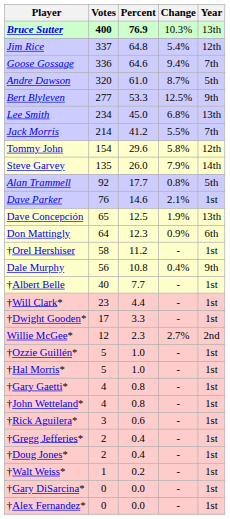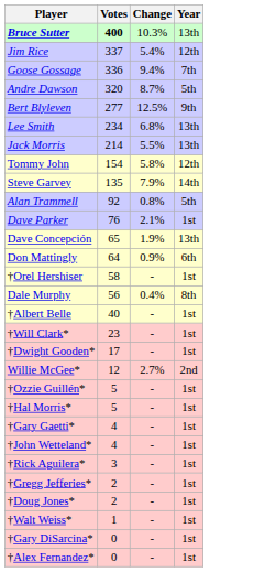- column: Percent | 76.9 | 64.8 | 64.6 | 61.0 | 53.3 | 45.0 | 41.2 | 29.6 | 26.0 | 17.7 | 14.6 | 12.5 | 12.3 | 11.2 | 10.8 | 7.7 | 4.4 | 3.3 | 2.3 | 1.0 | 1.0 | 0.8 | 0.8 | 0.6 | 0.4 | 0.4 | 0.2 | 0.0 | 0.0
Jack Morris | Year: 7th -> 13th
Dale Murphy | Year: 9th -> 8th
